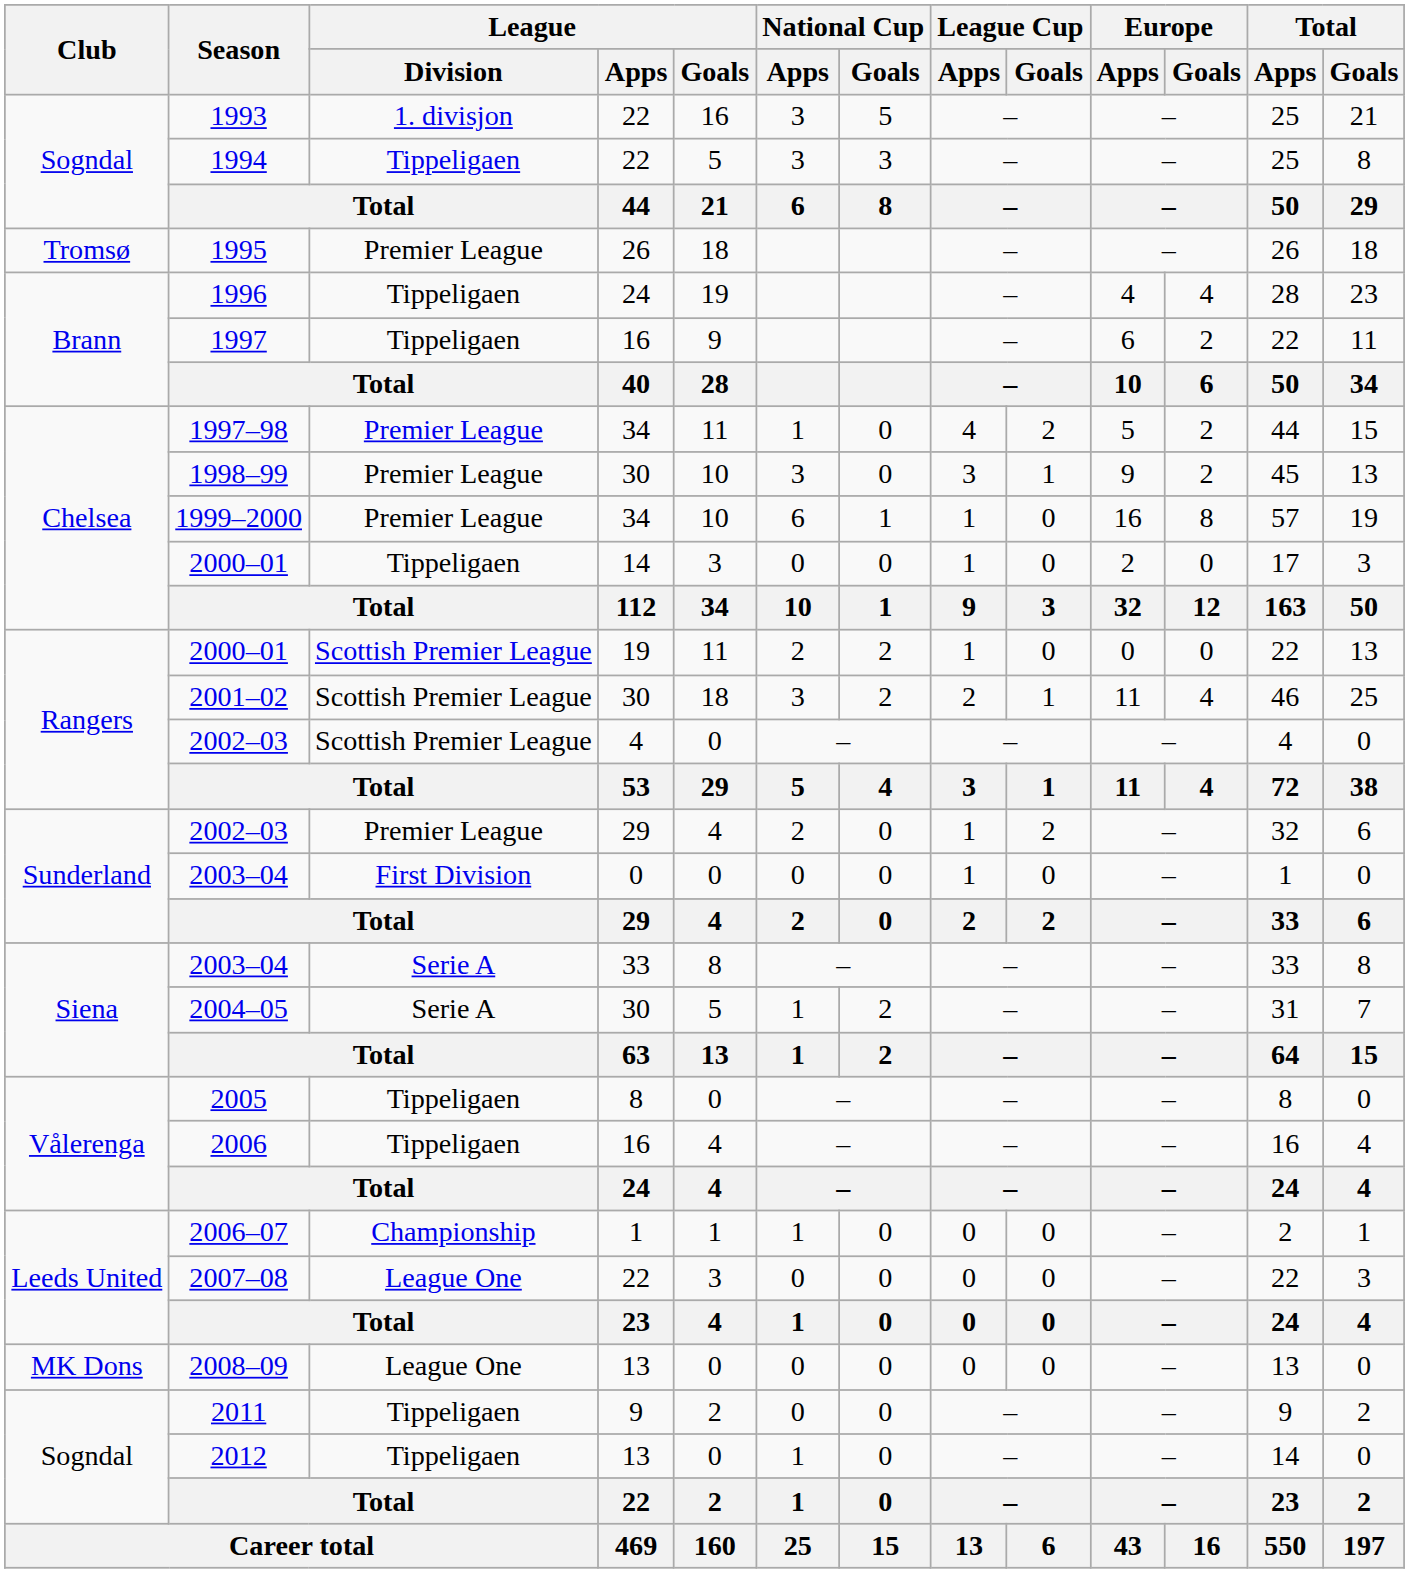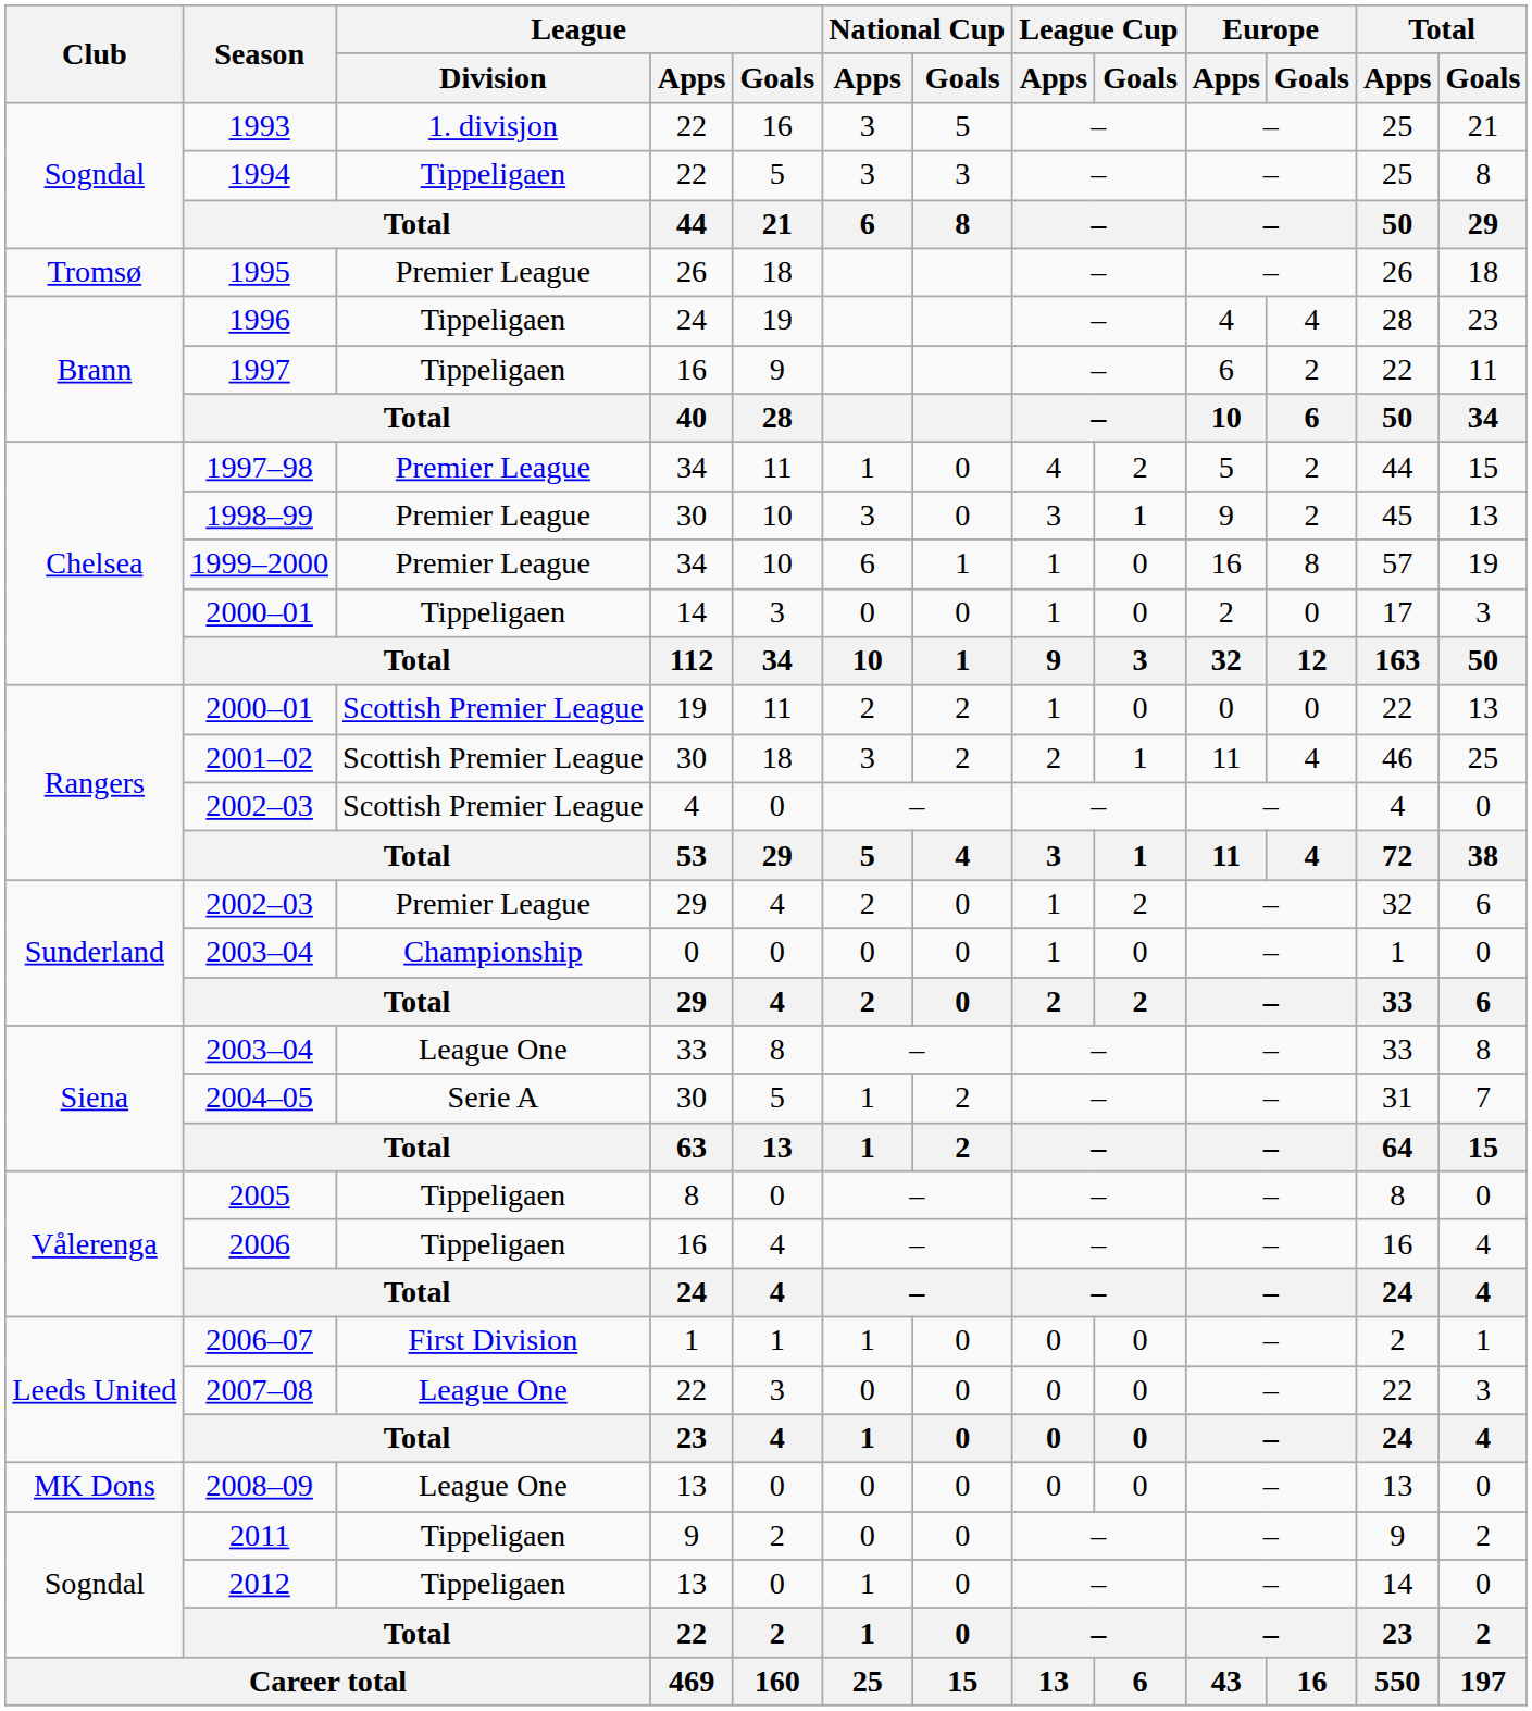2003–04 / 0 | League / Division: First Division -> Championship
2003–04 / 33 | League / Division: Serie A -> League One
2006–07 | League / Division: Championship -> First Division
